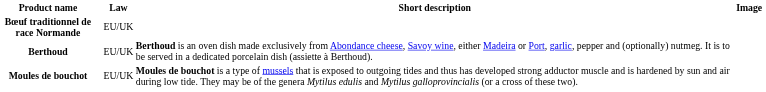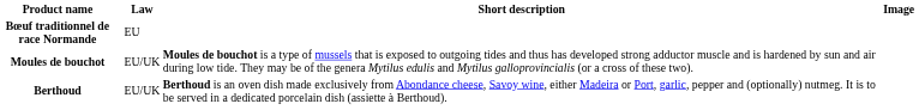Bœuf traditionnel de race Normande | Law: EU/UK -> EU
rows swapped: Berthoud <-> Moules de bouchot
